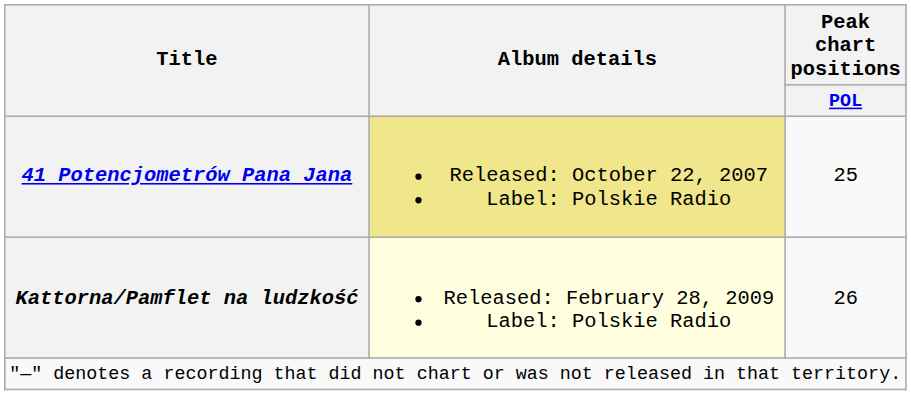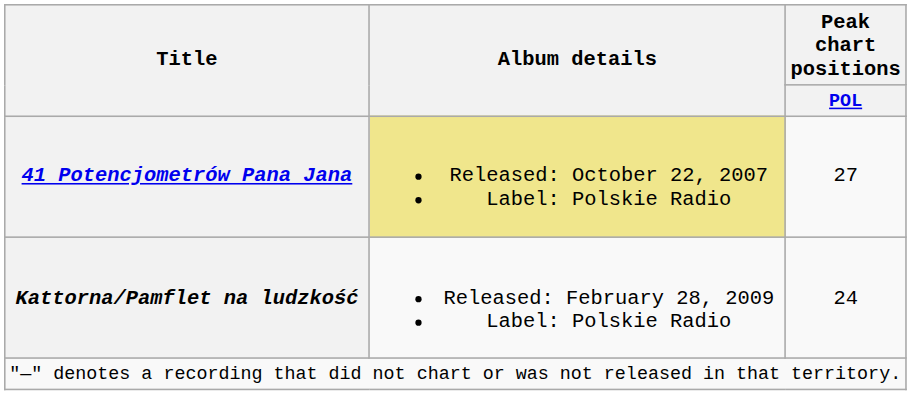41 Potencjometrów Pana Jana | Peak chart positions / POL: 25 -> 27
Kattorna/Pamflet na ludzkość | Album details: lightyellow background -> no background
Kattorna/Pamflet na ludzkość | Peak chart positions / POL: 26 -> 24
